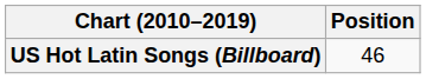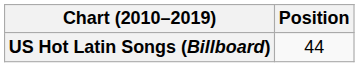US Hot Latin Songs (Billboard) | Position: 46 -> 44
